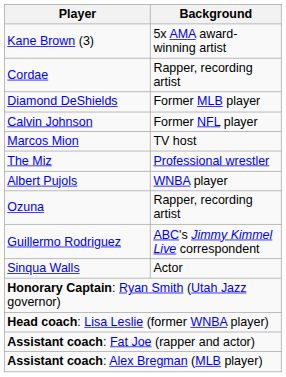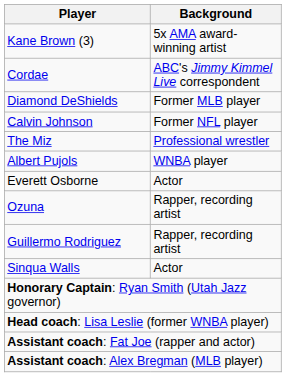Cordae | Background: Rapper, recording artist -> ABC's Jimmy Kimmel Live correspondent
- row: Marcos Mion | TV host
+ row: Everett Osborne | Actor
Guillermo Rodriguez | Background: ABC's Jimmy Kimmel Live correspondent -> Rapper, recording artist
